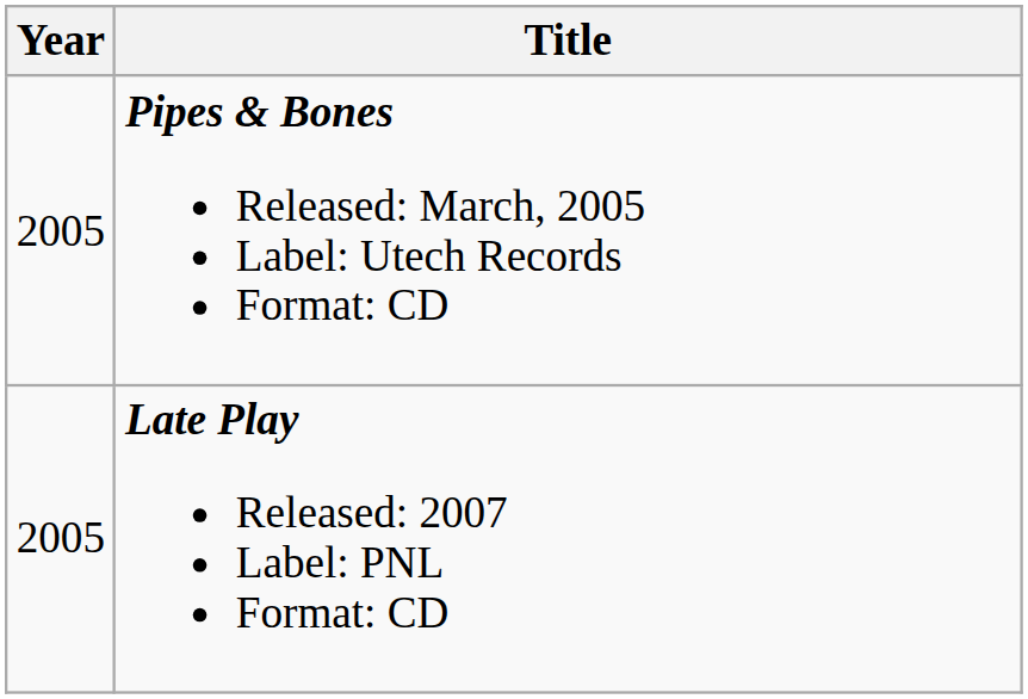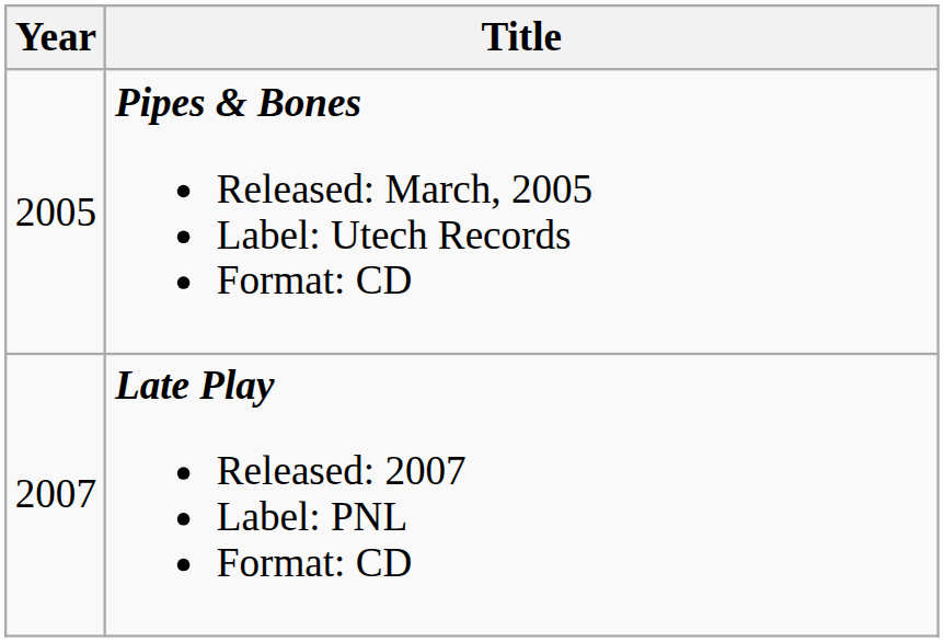Late Play Released: 2007 Label: PNL Format: CD | Year: 2005 -> 2007
